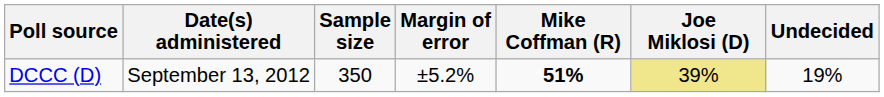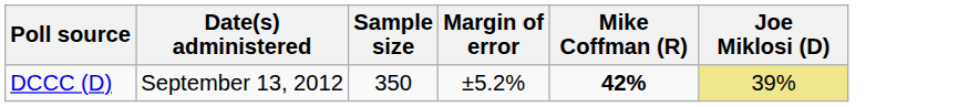- column: Undecided | 19%
DCCC (D) | Mike Coffman (R): 51% -> 42%
